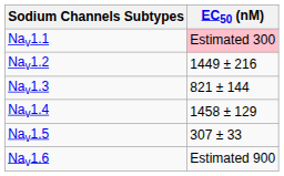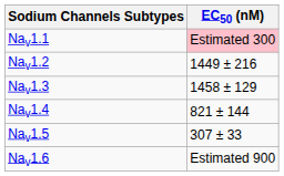Nav1.3 | EC50 (nM): 821 ± 144 -> 1458 ± 129
Nav1.4 | EC50 (nM): 1458 ± 129 -> 821 ± 144
